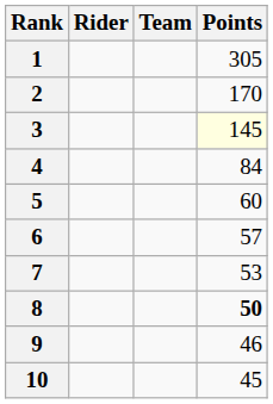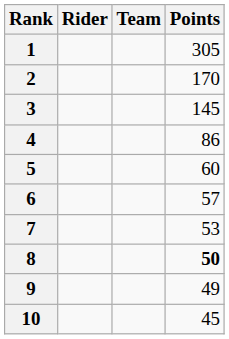3 | Points: lightyellow background -> no background
4 | Points: 84 -> 86
9 | Points: 46 -> 49
